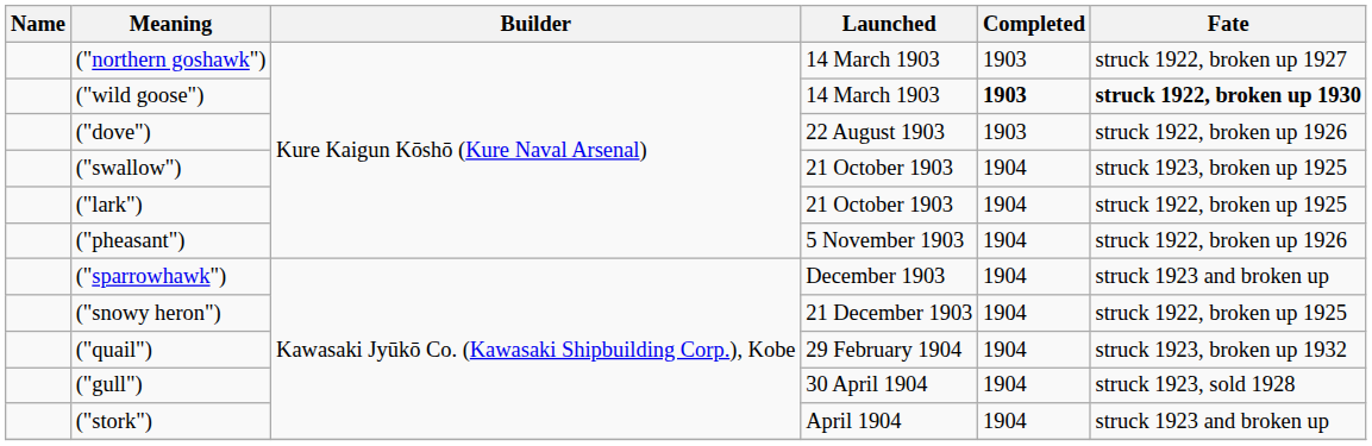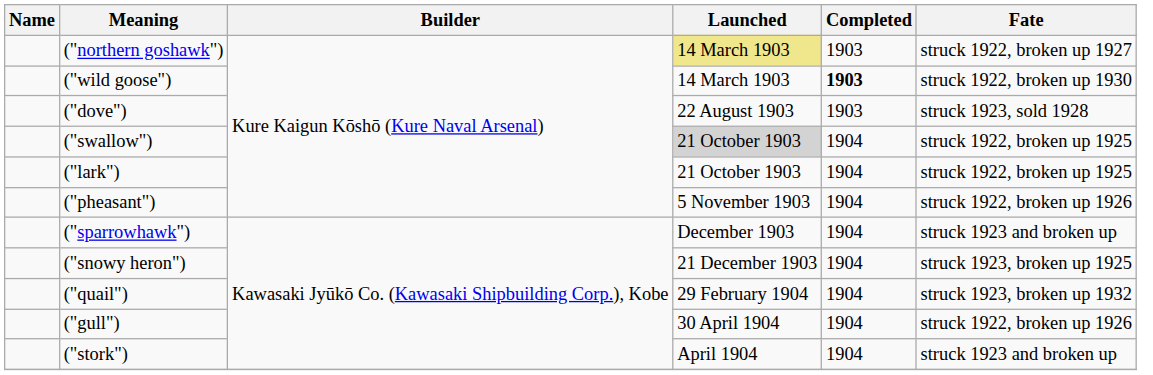("northern goshawk") | Launched: no background -> khaki background
("wild goose") | Fate: bold -> normal
("dove") | Fate: struck 1922, broken up 1926 -> struck 1923, sold 1928
("swallow") | Launched: no background -> lightgrey background
("swallow") | Fate: struck 1923, broken up 1925 -> struck 1922, broken up 1925
("snowy heron") | Fate: struck 1922, broken up 1925 -> struck 1923, broken up 1925
("gull") | Fate: struck 1923, sold 1928 -> struck 1922, broken up 1926
